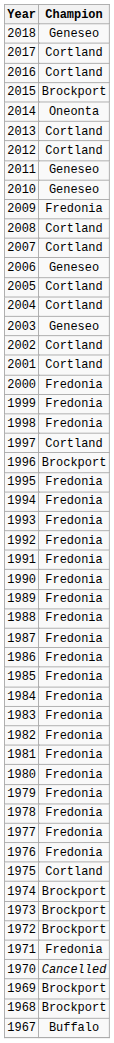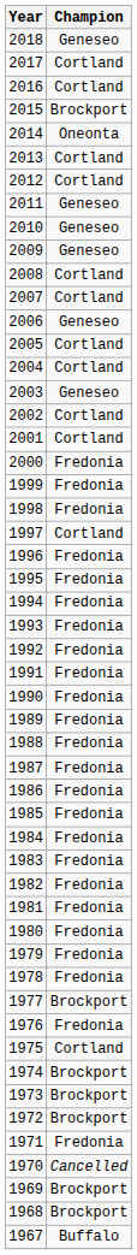2009 | Champion: Fredonia -> Geneseo
1996 | Champion: Brockport -> Fredonia
1977 | Champion: Fredonia -> Brockport
